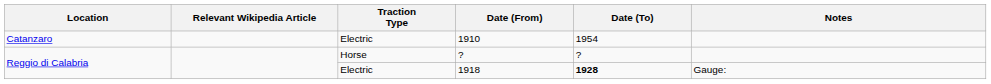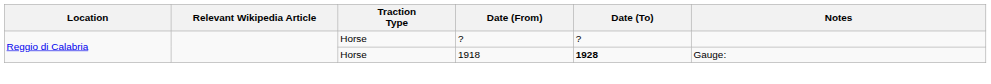- row: Catanzaro | Electric | 1910 | 1954
1918 | Traction Type: Electric -> Horse
